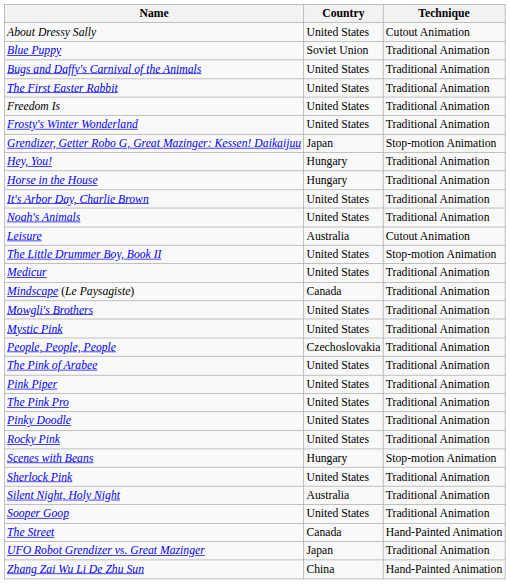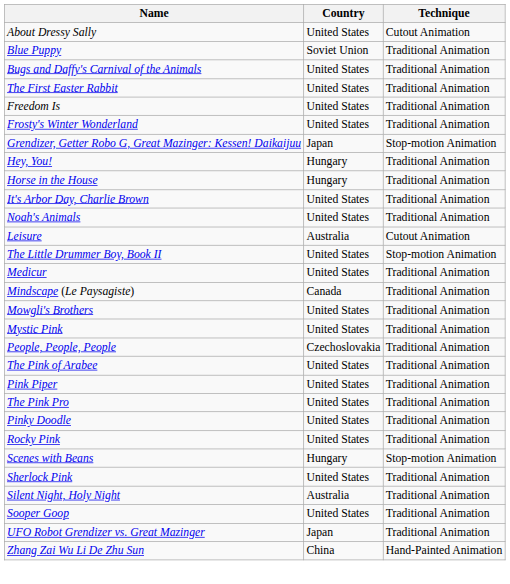- row: The Street | Canada | Hand-Painted Animation
